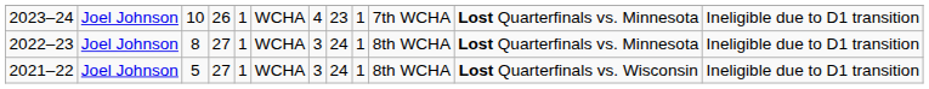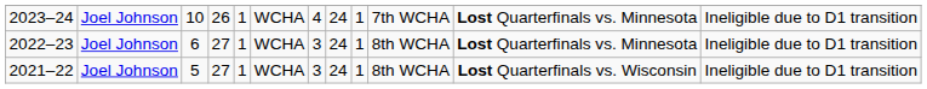2023–24 | column 8: 23 -> 24
2022–23 | column 3: 8 -> 6
